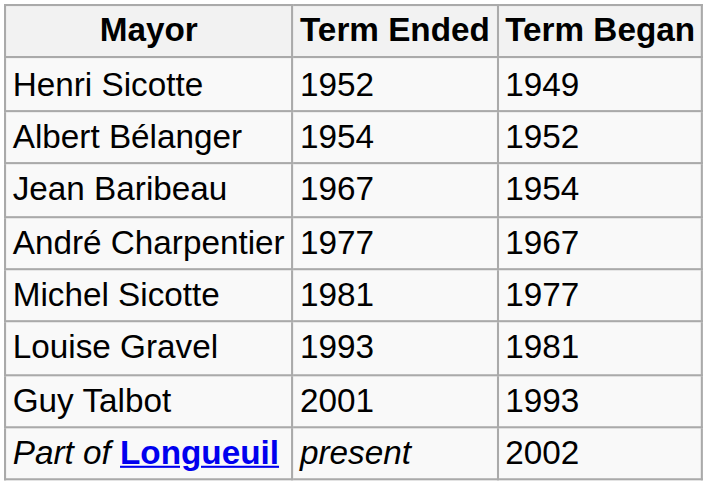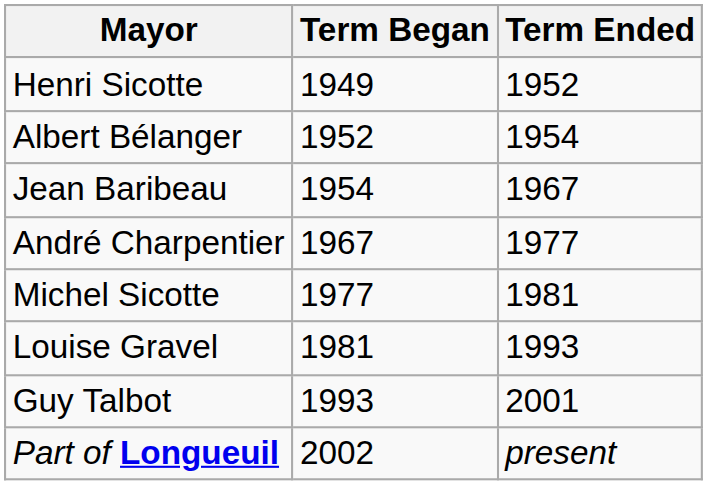columns swapped: Term Began <-> Term Ended
